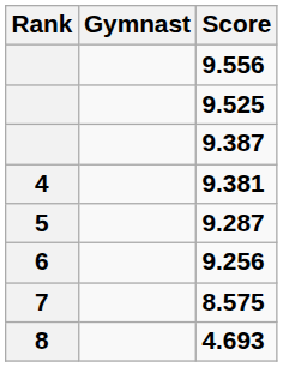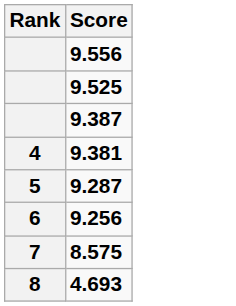- column: Gymnast
